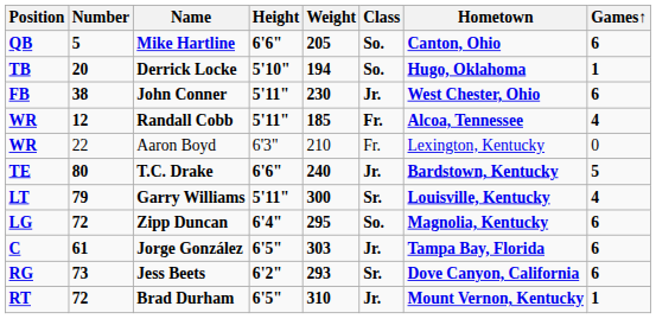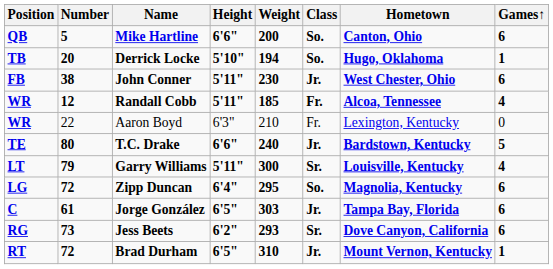Mike Hartline | Weight: 205 -> 200
